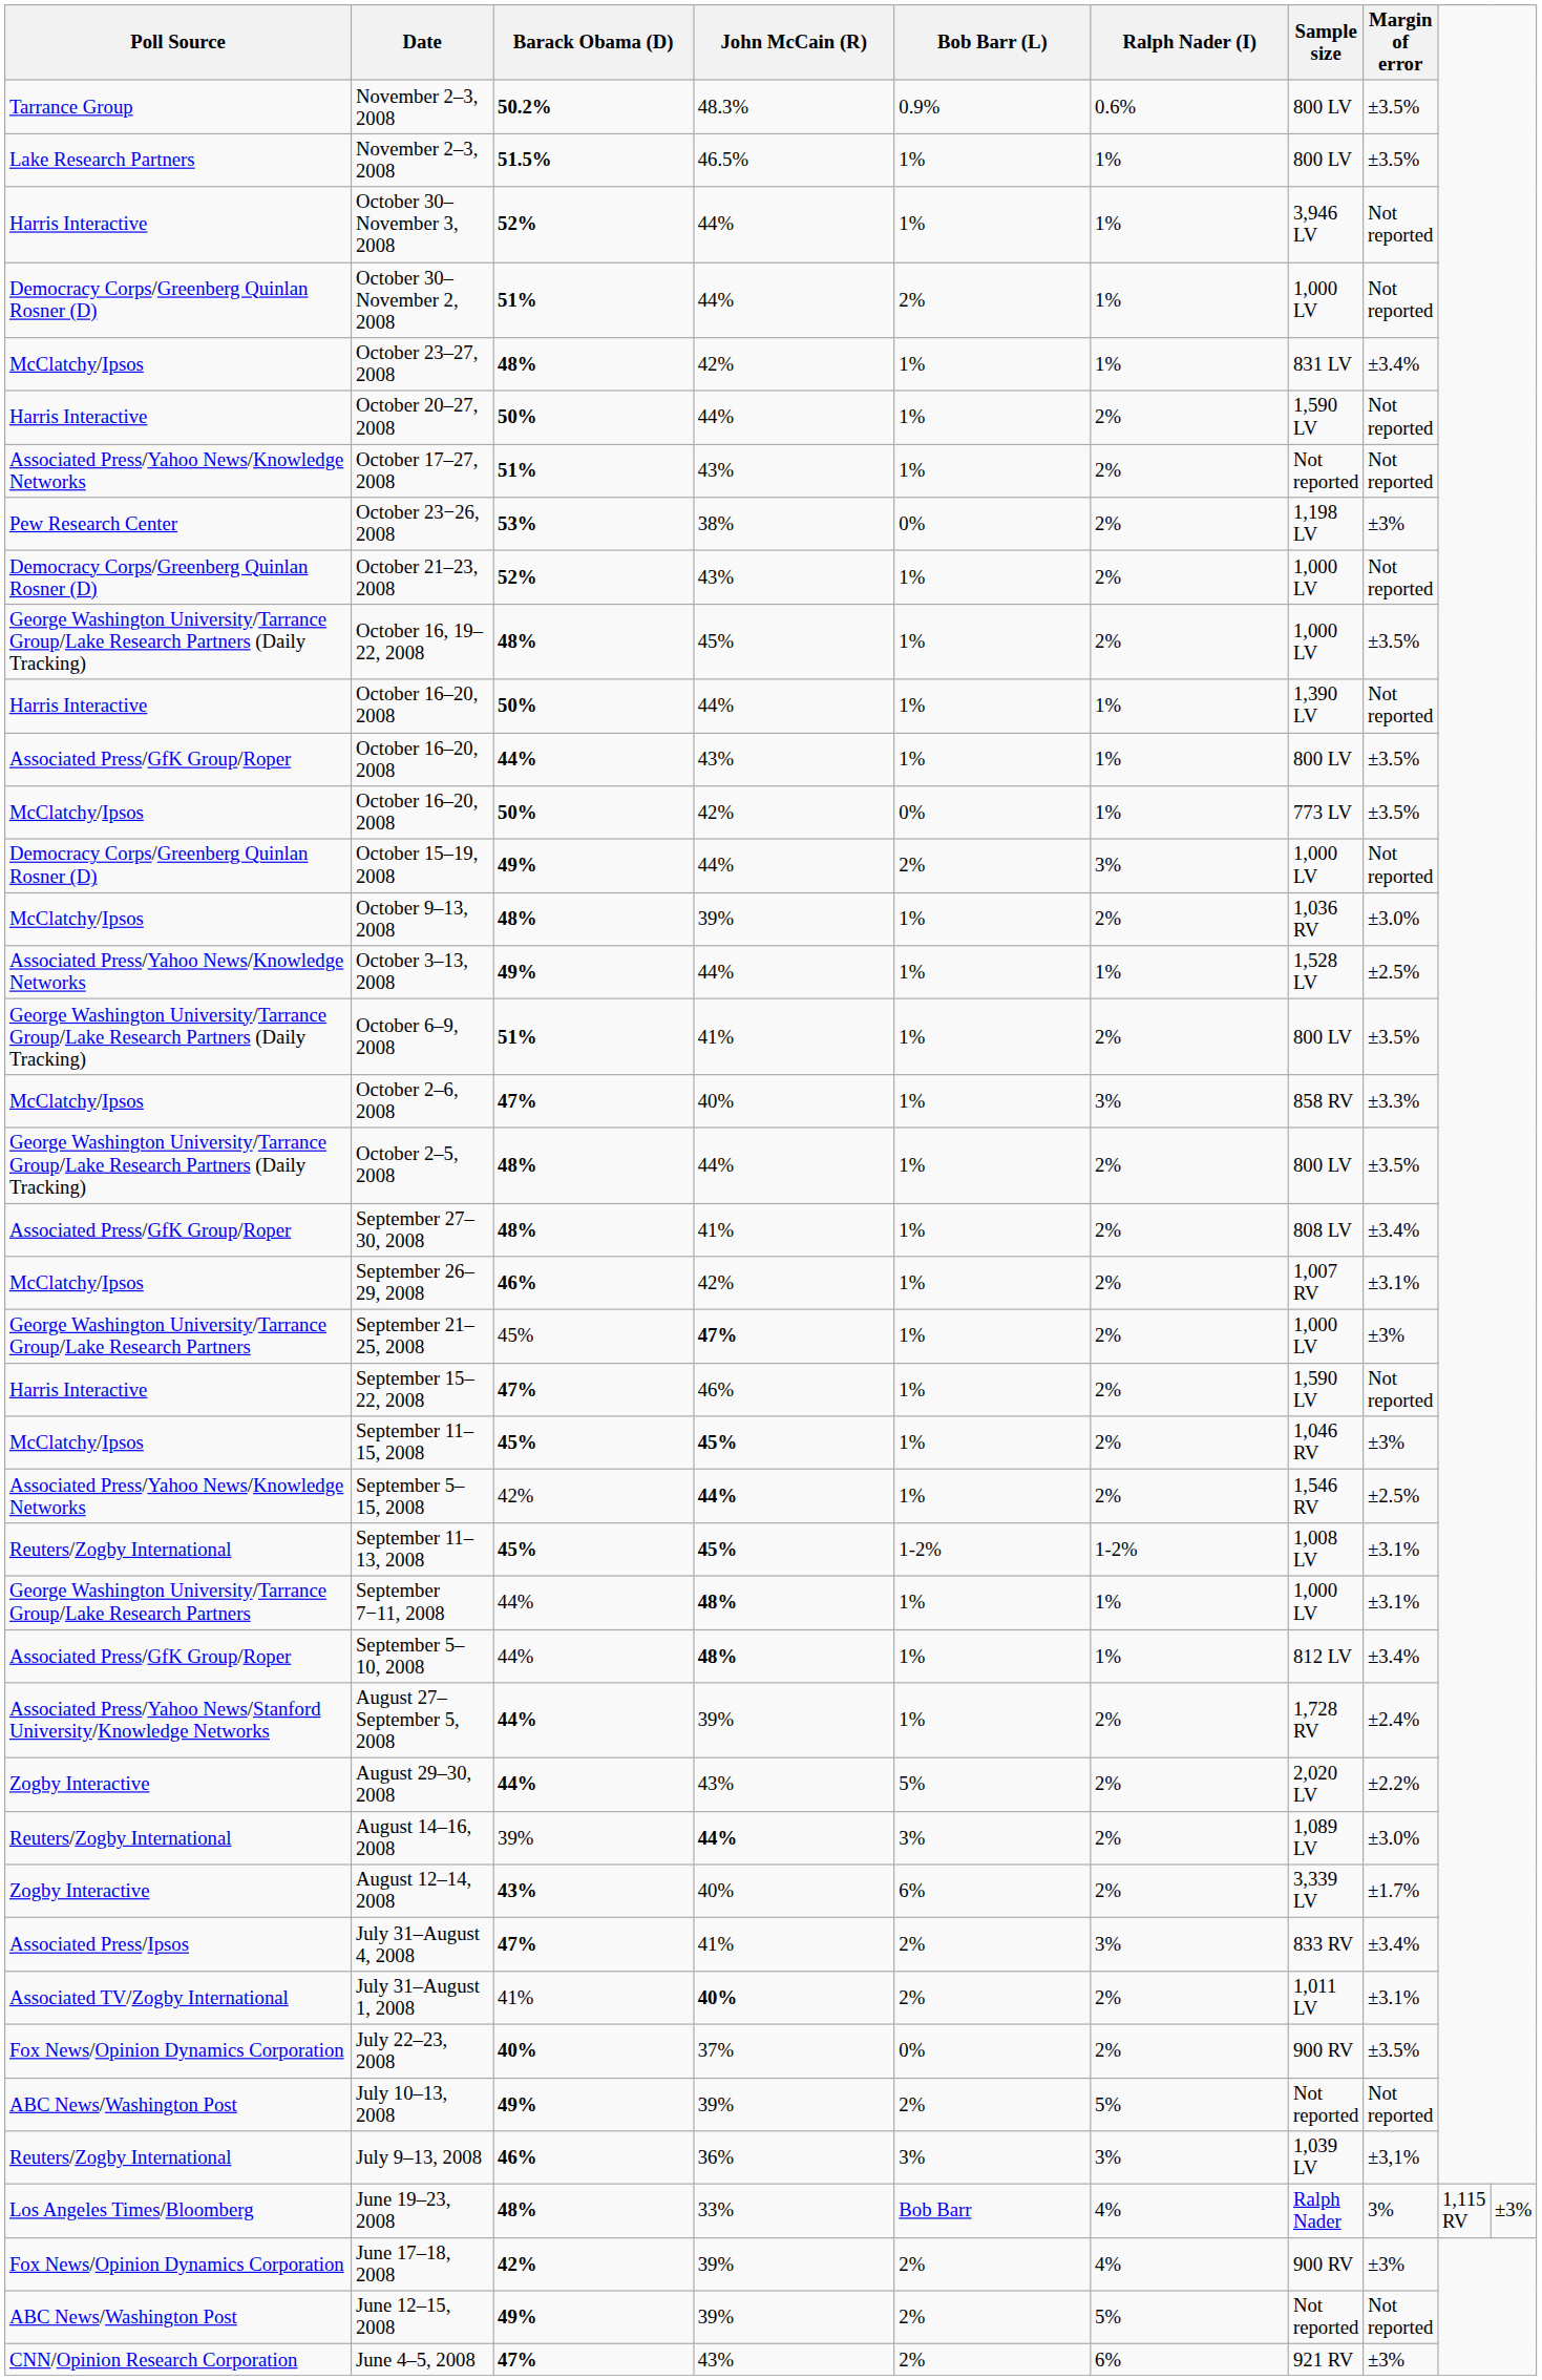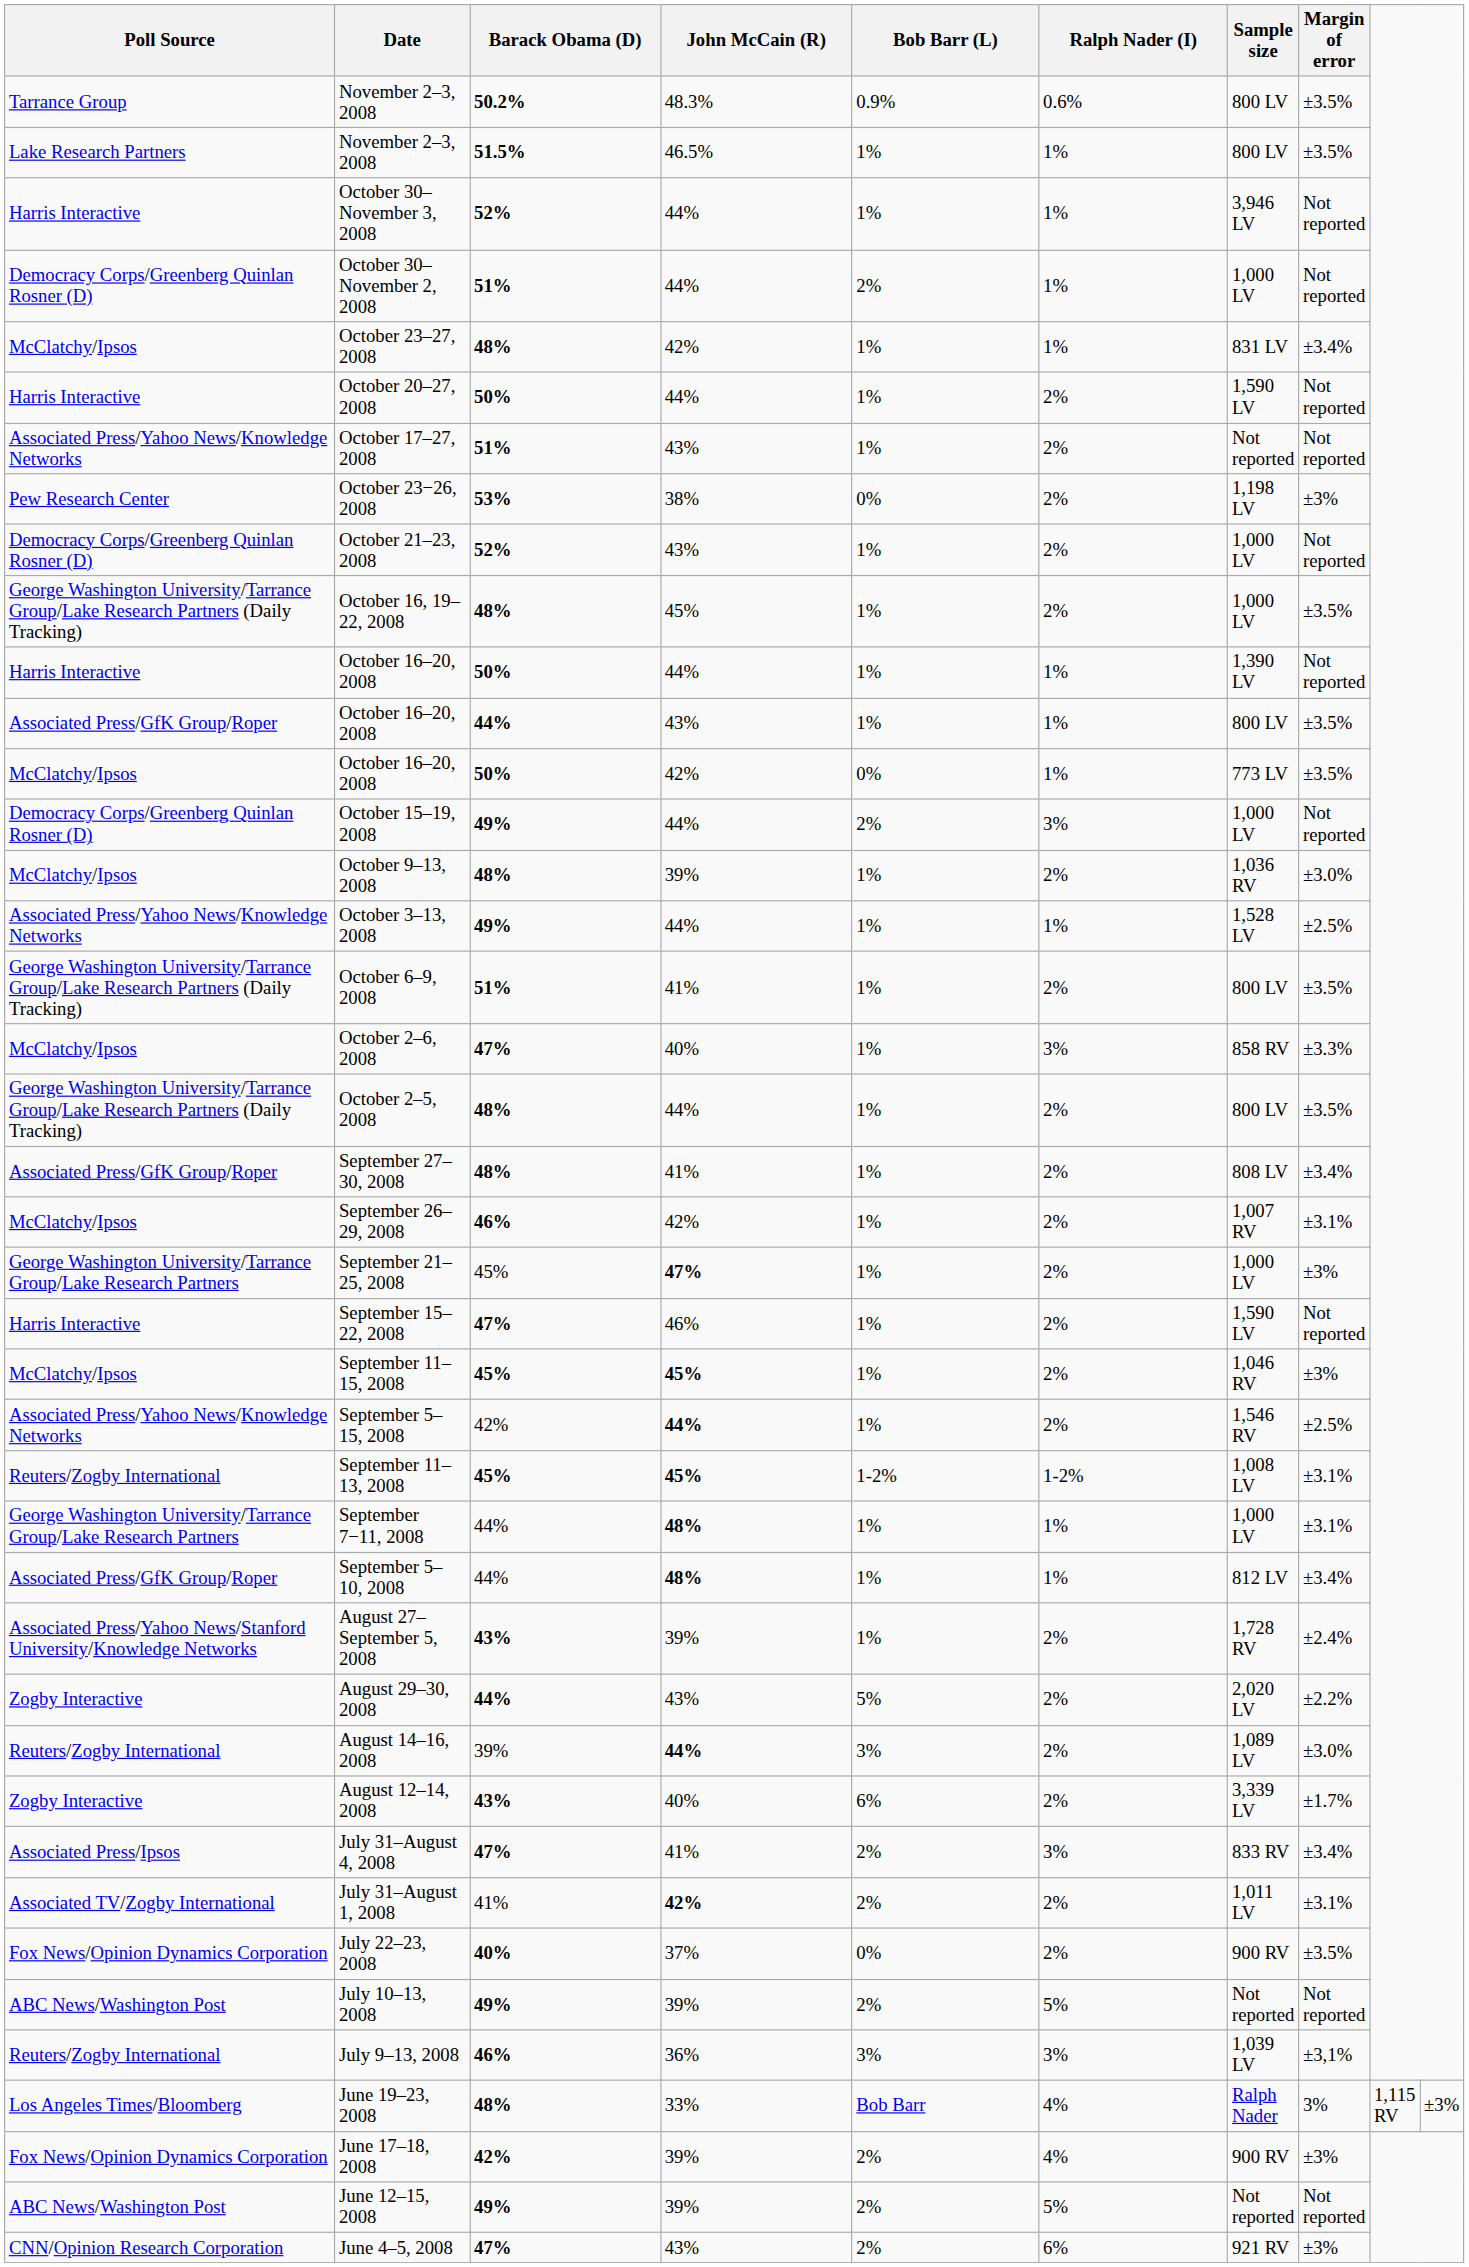August 27–September 5, 2008 | Barack Obama (D): 44% -> 43%
July 31–August 1, 2008 | John McCain (R): 40% -> 42%
